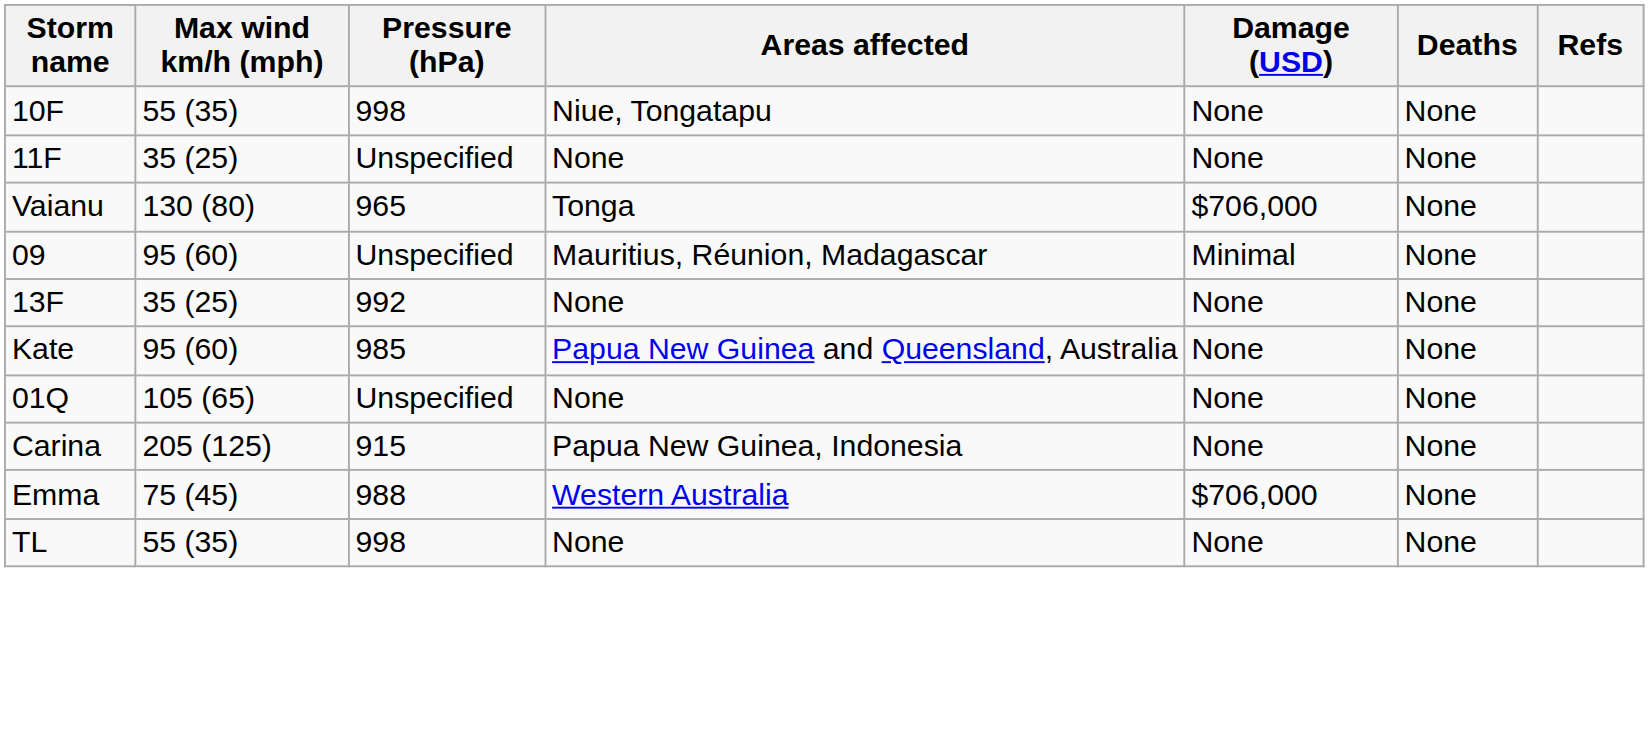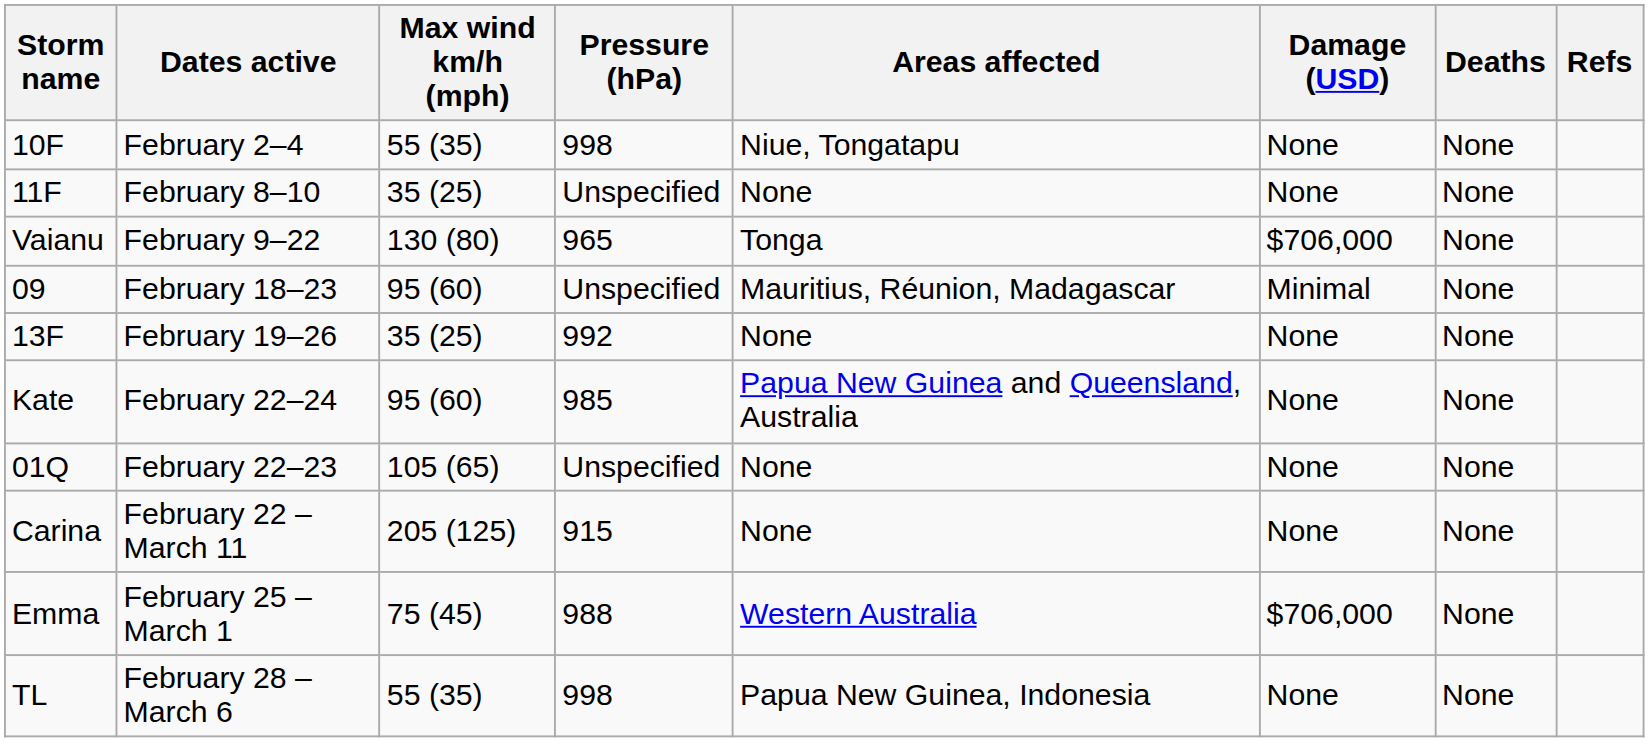+ column: Dates active | February 2–4 | February 8–10 | February 9–22 | February 18–23 | February 19–26 | February 22–24 | February 22–23 | February 22 – March 11 | February 25 – March 1 | February 28 – March 6
Carina | Areas affected: Papua New Guinea, Indonesia -> None
TL | Areas affected: None -> Papua New Guinea, Indonesia
